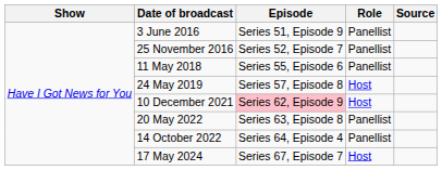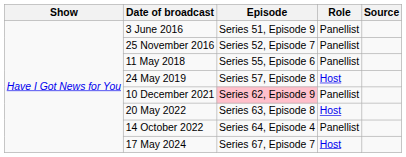10 December 2021 | Role: Host -> Panellist
20 May 2022 | Role: Panellist -> Host
